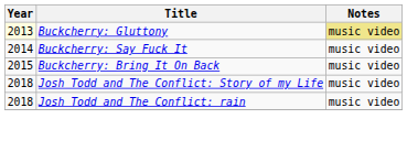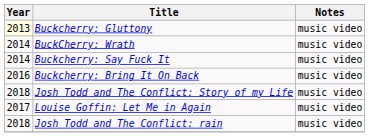Buckcherry: Gluttony | Notes: khaki background -> no background
+ row: 2014 | BuckCherry: Wrath | music video
Buckcherry: Bring It On Back | Year: 2015 -> 2016
+ row: 2017 | Louise Goffin: Let Me in Again | music video
